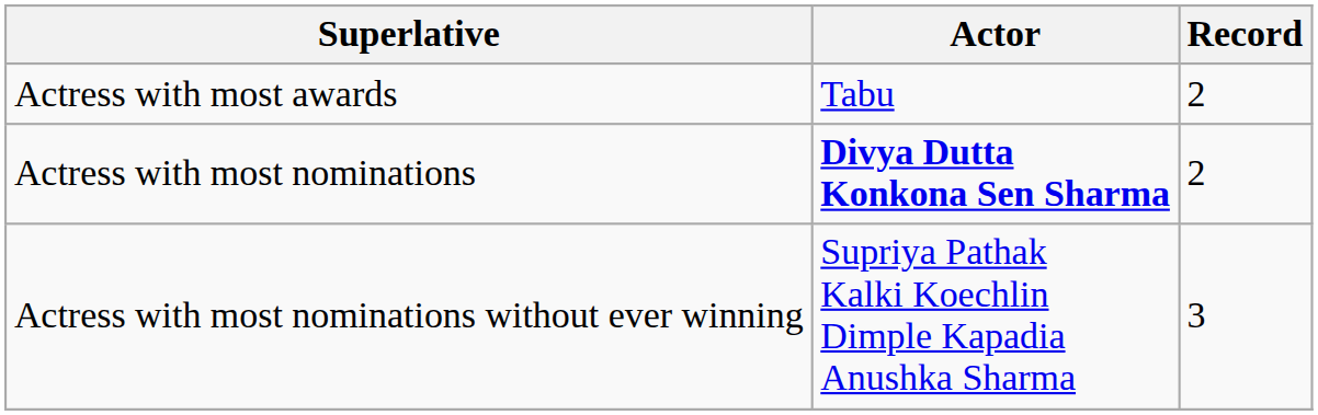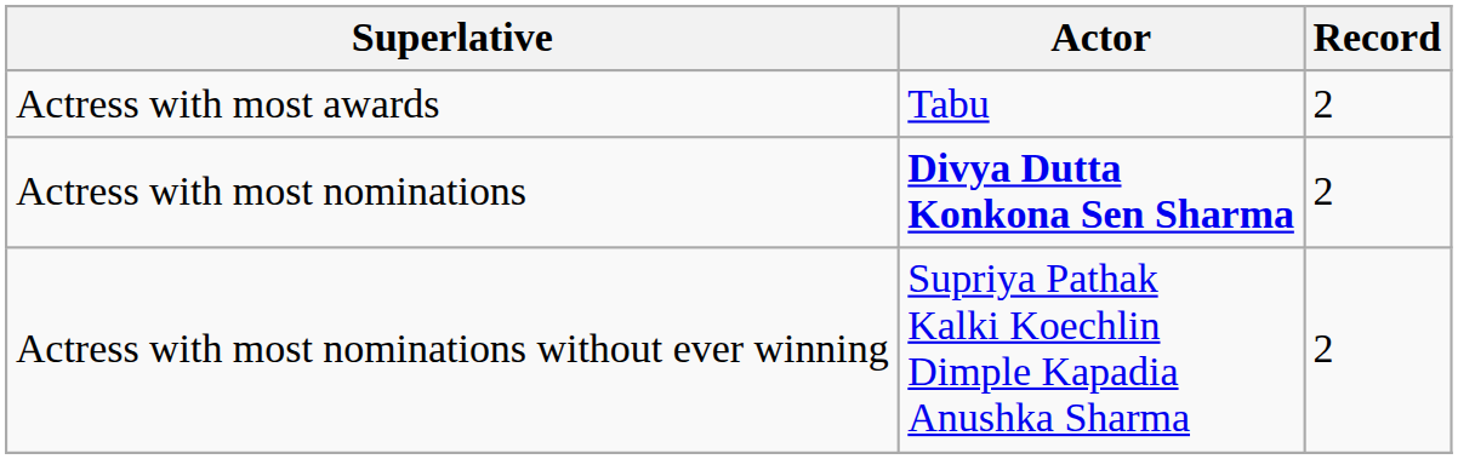Actress with most nominations without ever winning | Record: 3 -> 2
